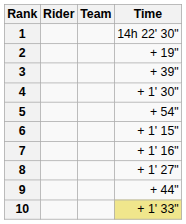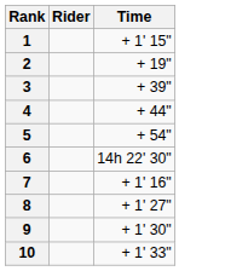- column: Team
1 | Time: 14h 22' 30" -> + 1' 15"
4 | Time: + 1' 30" -> + 44"
6 | Time: + 1' 15" -> 14h 22' 30"
9 | Time: + 44" -> + 1' 30"
10 | Time: khaki background -> no background
